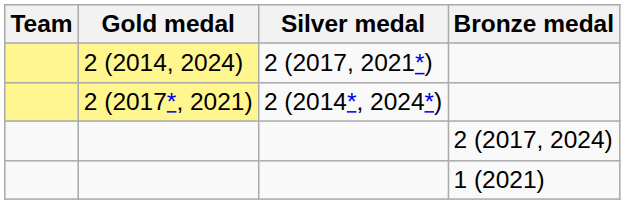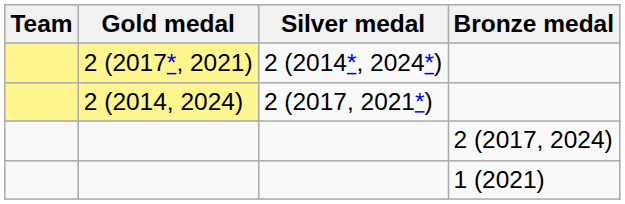rows swapped: 2 (2017*, 2021) <-> 2 (2014, 2024)
